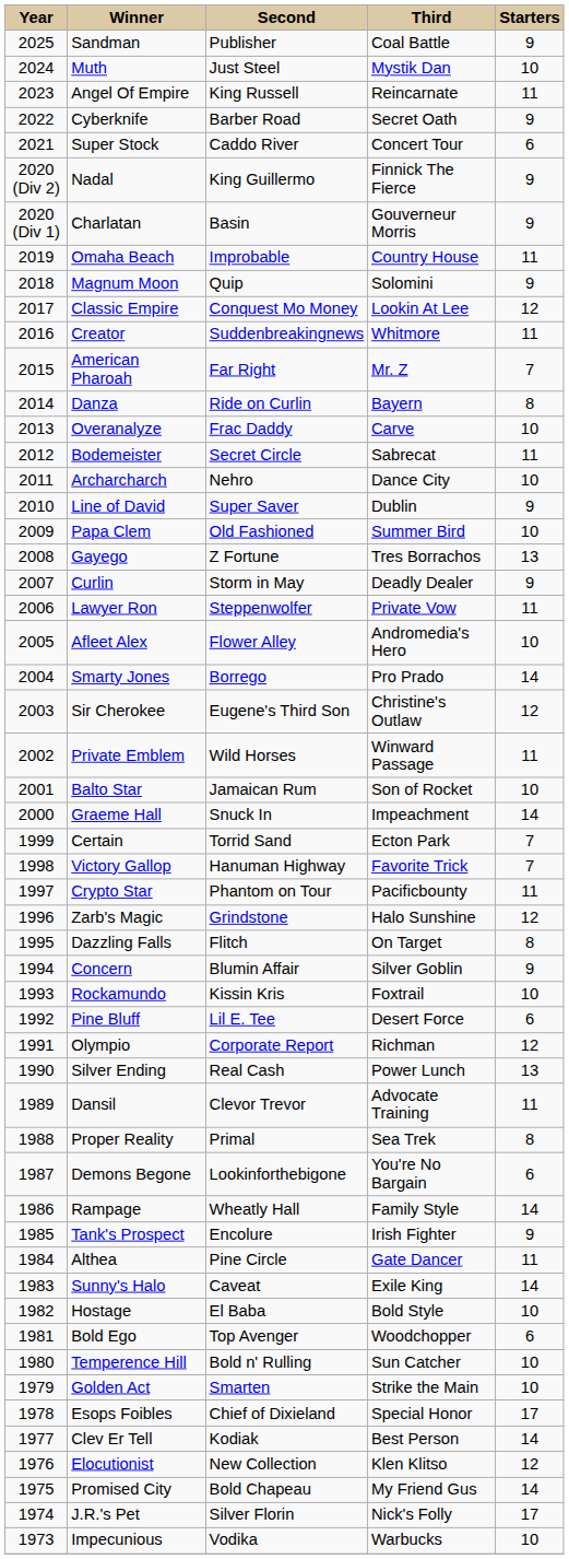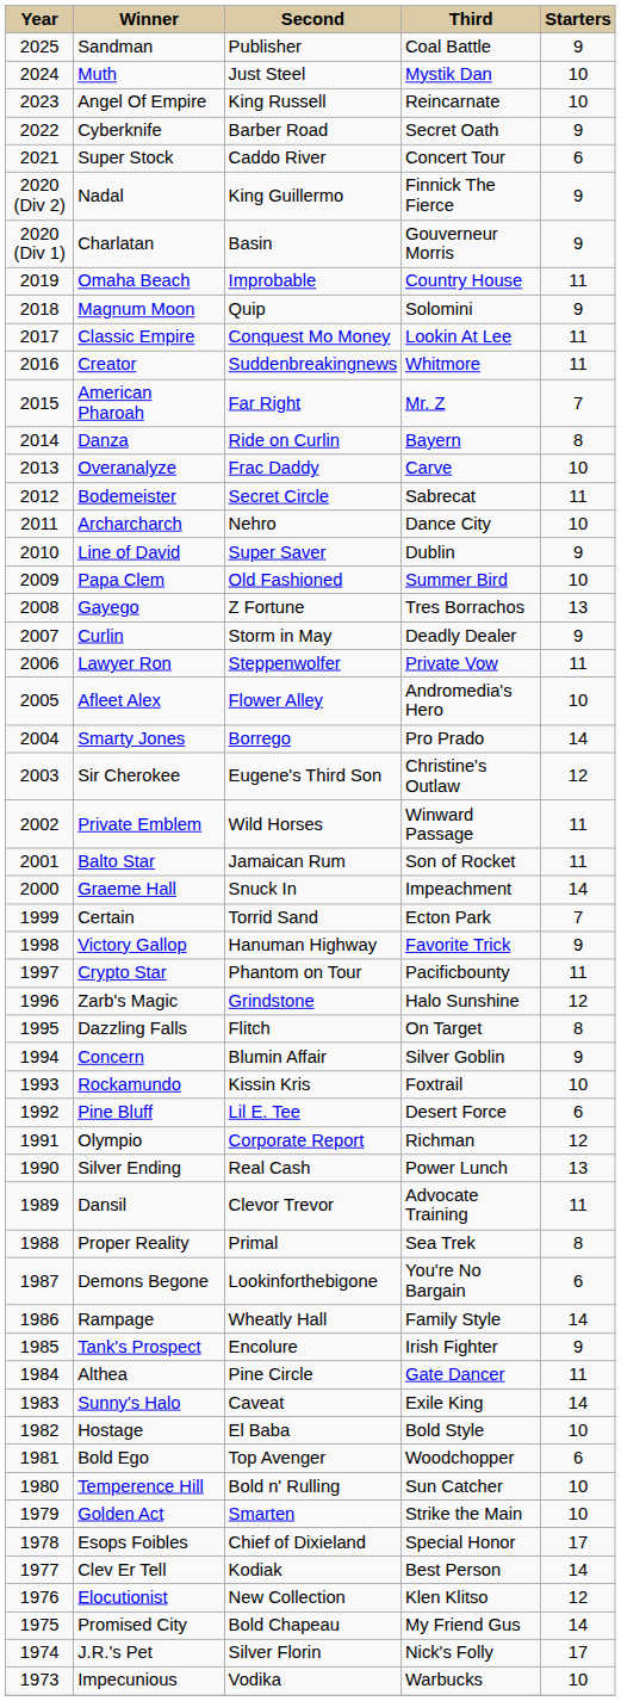Angel Of Empire | column 5: 11 -> 10
Classic Empire | column 5: 12 -> 11
Balto Star | column 5: 10 -> 11
Victory Gallop | column 5: 7 -> 9
